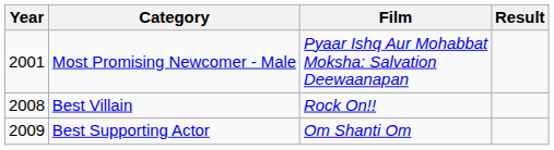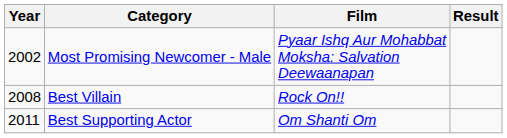Most Promising Newcomer - Male | Year: 2001 -> 2002
Best Supporting Actor | Year: 2009 -> 2011
